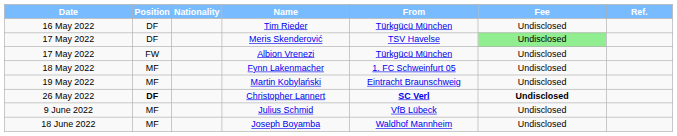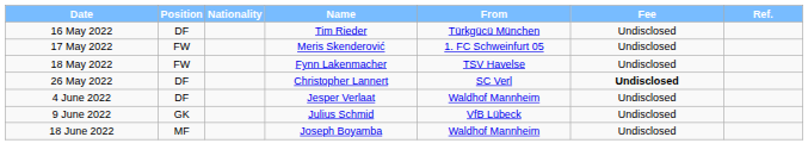Meris Skenderović | Position: DF -> FW
Meris Skenderović | From: TSV Havelse -> 1. FC Schweinfurt 05
Meris Skenderović | Fee: lightgreen background -> no background
- row: 17 May 2022 | FW | Albion Vrenezi | Türkgücü München | Undisclosed
Fynn Lakenmacher | Position: MF -> FW
Fynn Lakenmacher | From: 1. FC Schweinfurt 05 -> TSV Havelse
- row: 19 May 2022 | MF | Martin Kobylański | Eintracht Braunschweig | Undisclosed
Christopher Lannert | Position: bold -> normal
Christopher Lannert | From: bold -> normal
+ row: 4 June 2022 | DF | Jesper Verlaat | Waldhof Mannheim | Undisclosed
Julius Schmid | Position: MF -> GK
